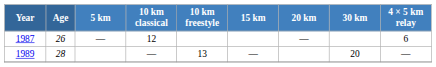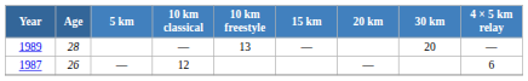rows swapped: 1987 <-> 1989
